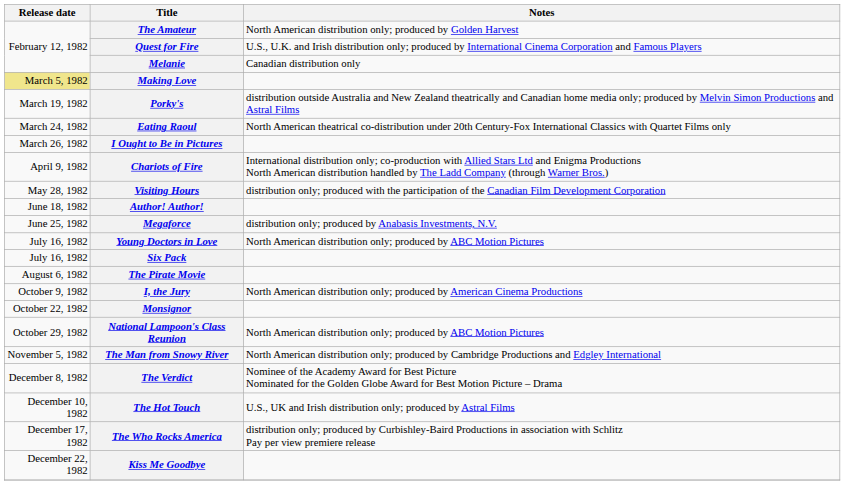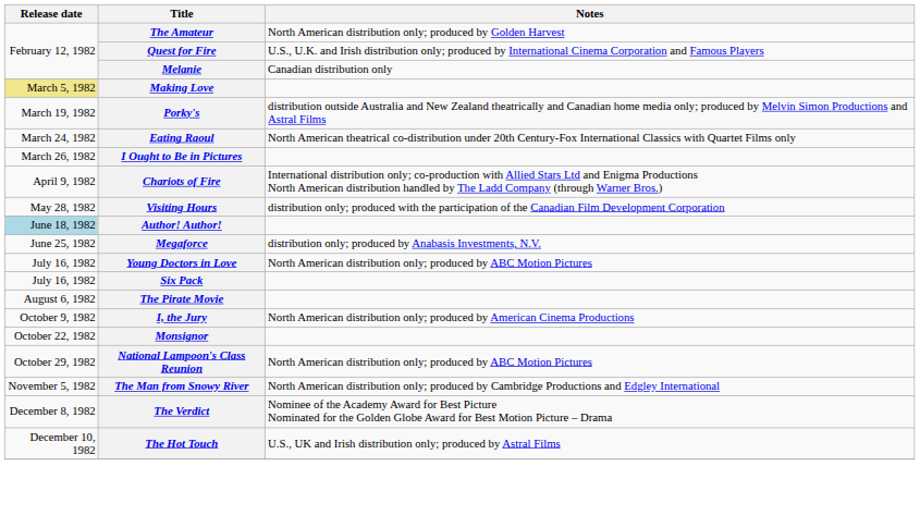Author! Author! | Release date: no background -> lightblue background
- row: December 17, 1982 | The Who Rocks America | distribution only; produced by Curbishley-Baird Productions in association with Schlitz Pay per view premiere release
- row: December 22, 1982 | Kiss Me Goodbye
